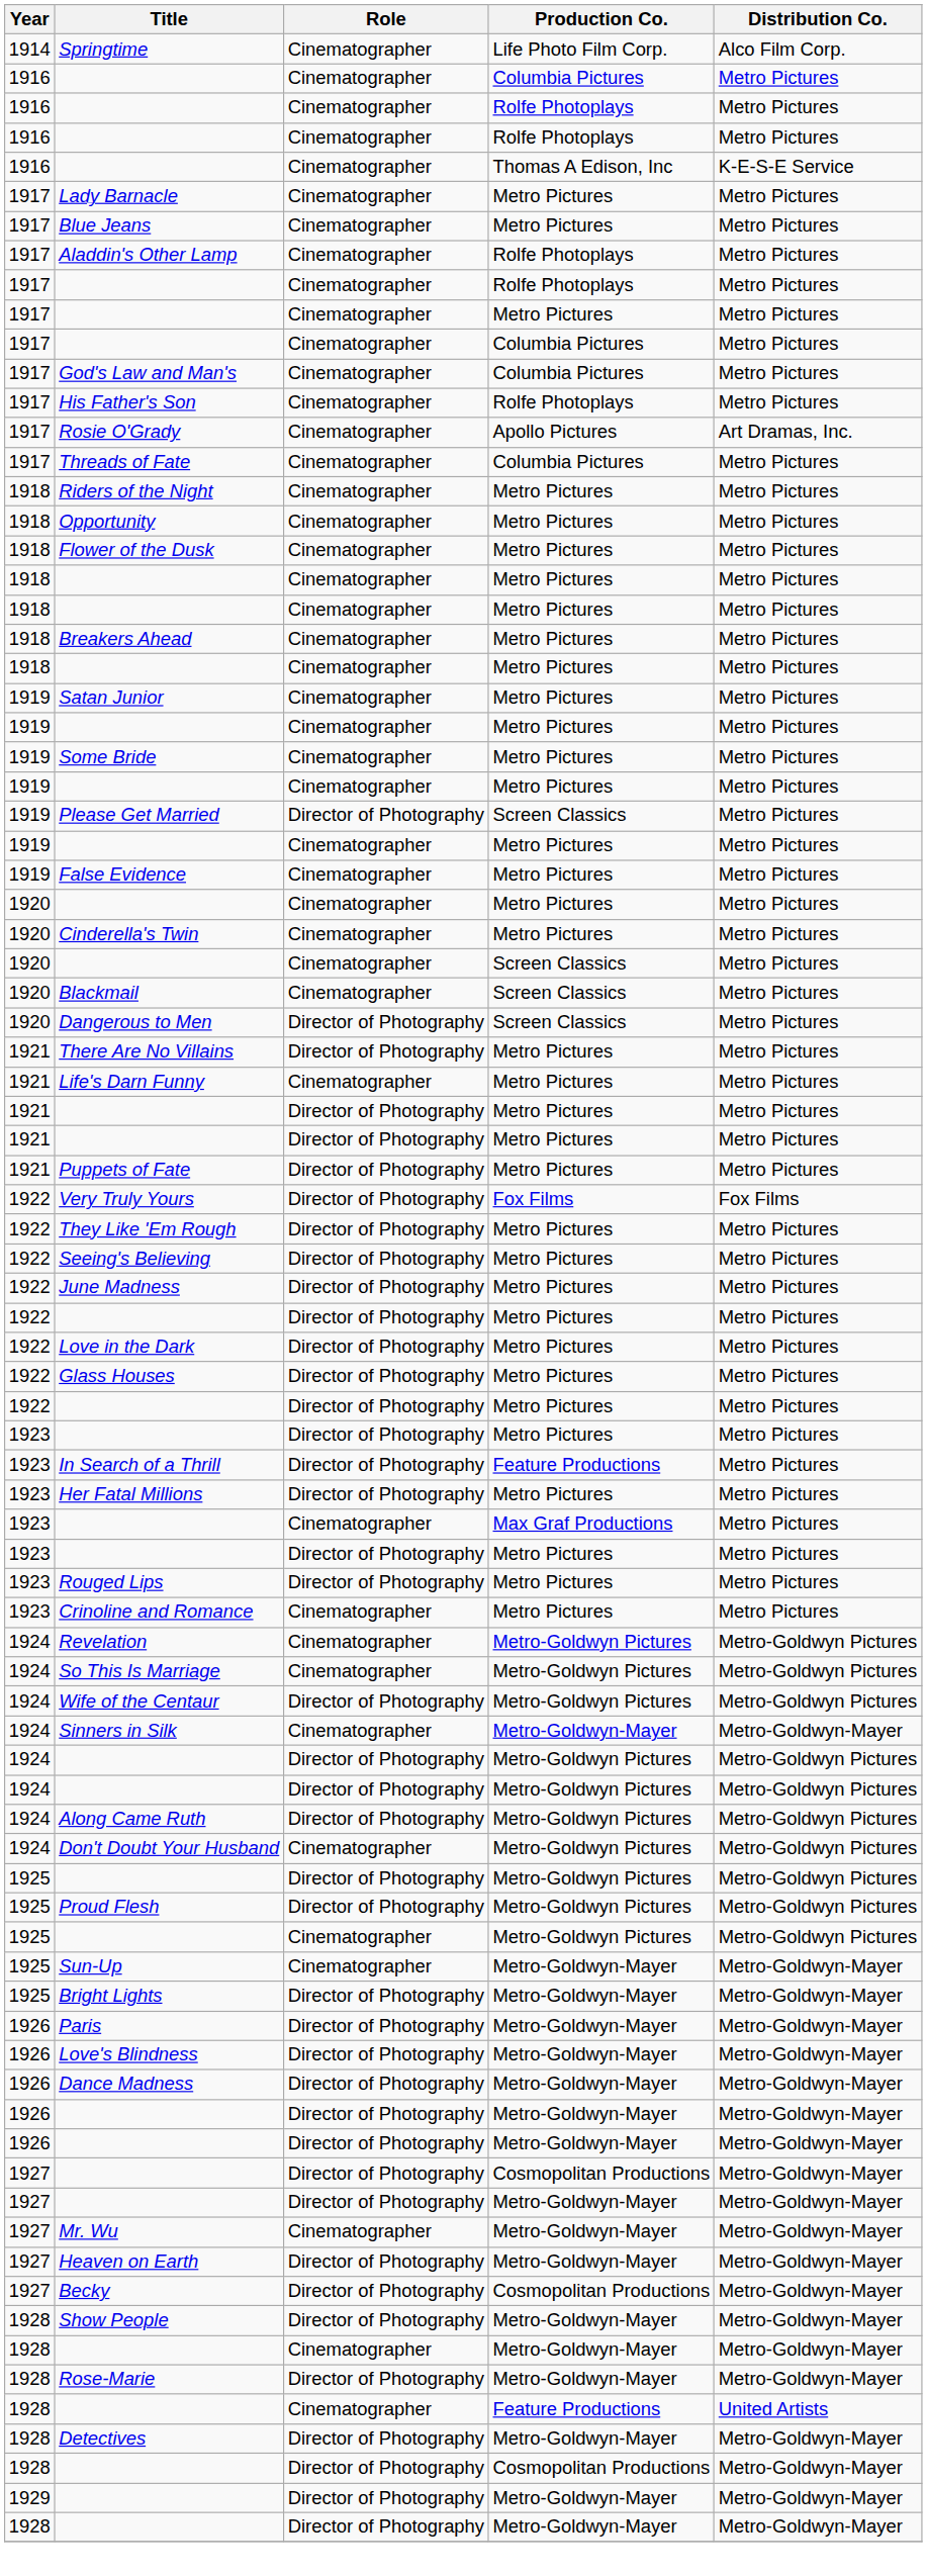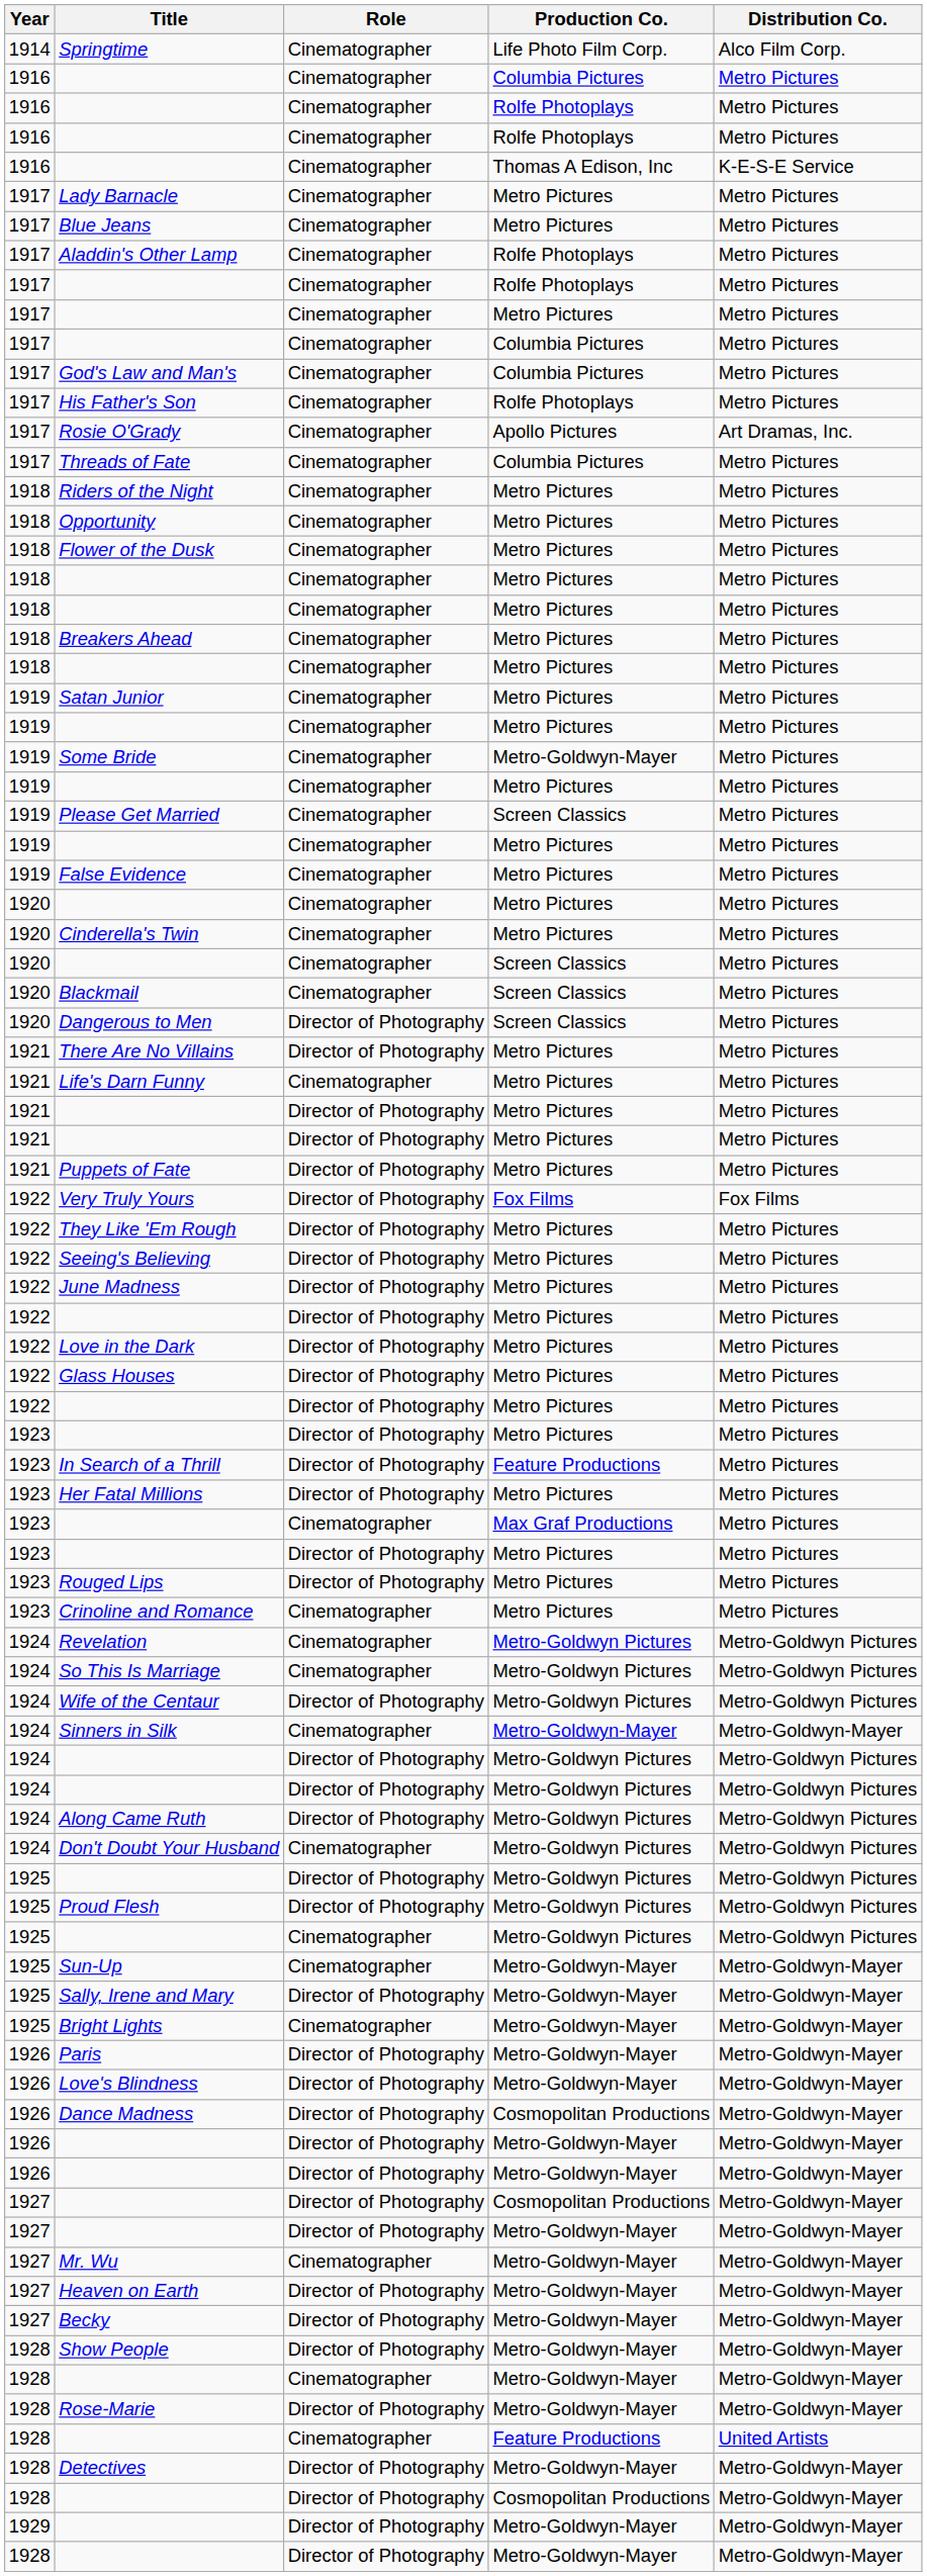Some Bride | Production Co.: Metro Pictures -> Metro-Goldwyn-Mayer
Please Get Married | Role: Director of Photography -> Cinematographer
+ row: 1925 | Sally, Irene and Mary | Director of Photography | Metro-Goldwyn-Mayer | Metro-Goldwyn-Mayer
Bright Lights | Role: Director of Photography -> Cinematographer
Dance Madness | Production Co.: Metro-Goldwyn-Mayer -> Cosmopolitan Productions
Becky | Production Co.: Cosmopolitan Productions -> Metro-Goldwyn-Mayer
